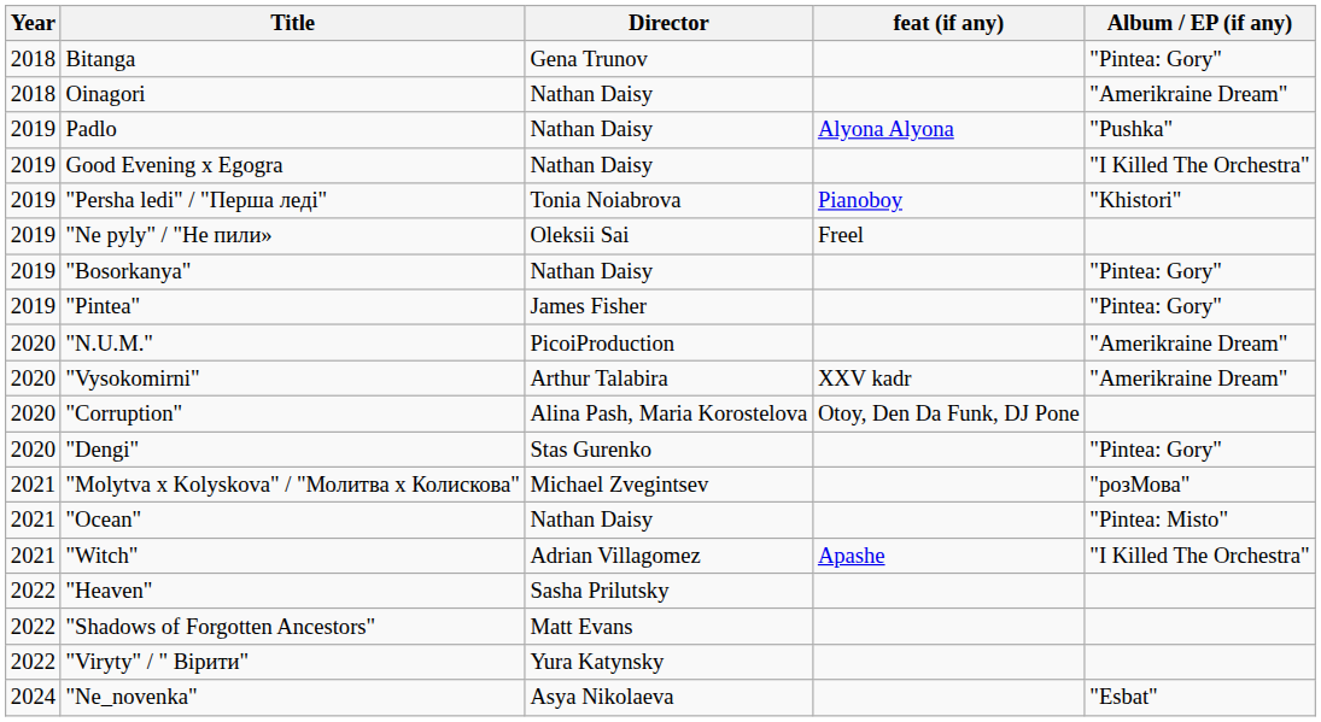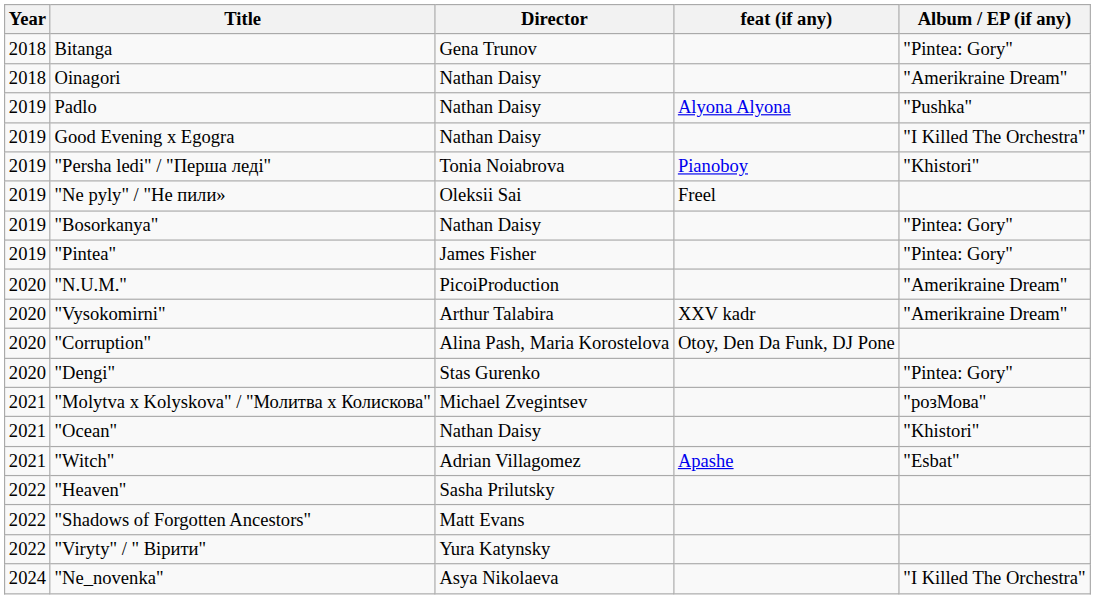"Ocean" | Album / EP (if any): "Pintea: Misto" -> "Khistori"
"Witch" | Album / EP (if any): "I Killed The Orchestra" -> "Esbat"
"Ne_novenka" | Album / EP (if any): "Esbat" -> "I Killed The Orchestra"
